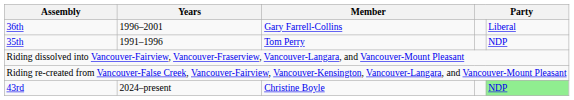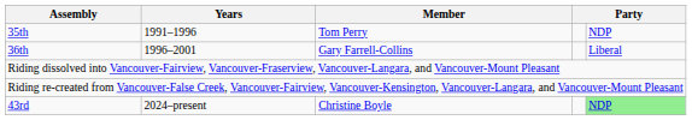rows swapped: 35th <-> 36th
